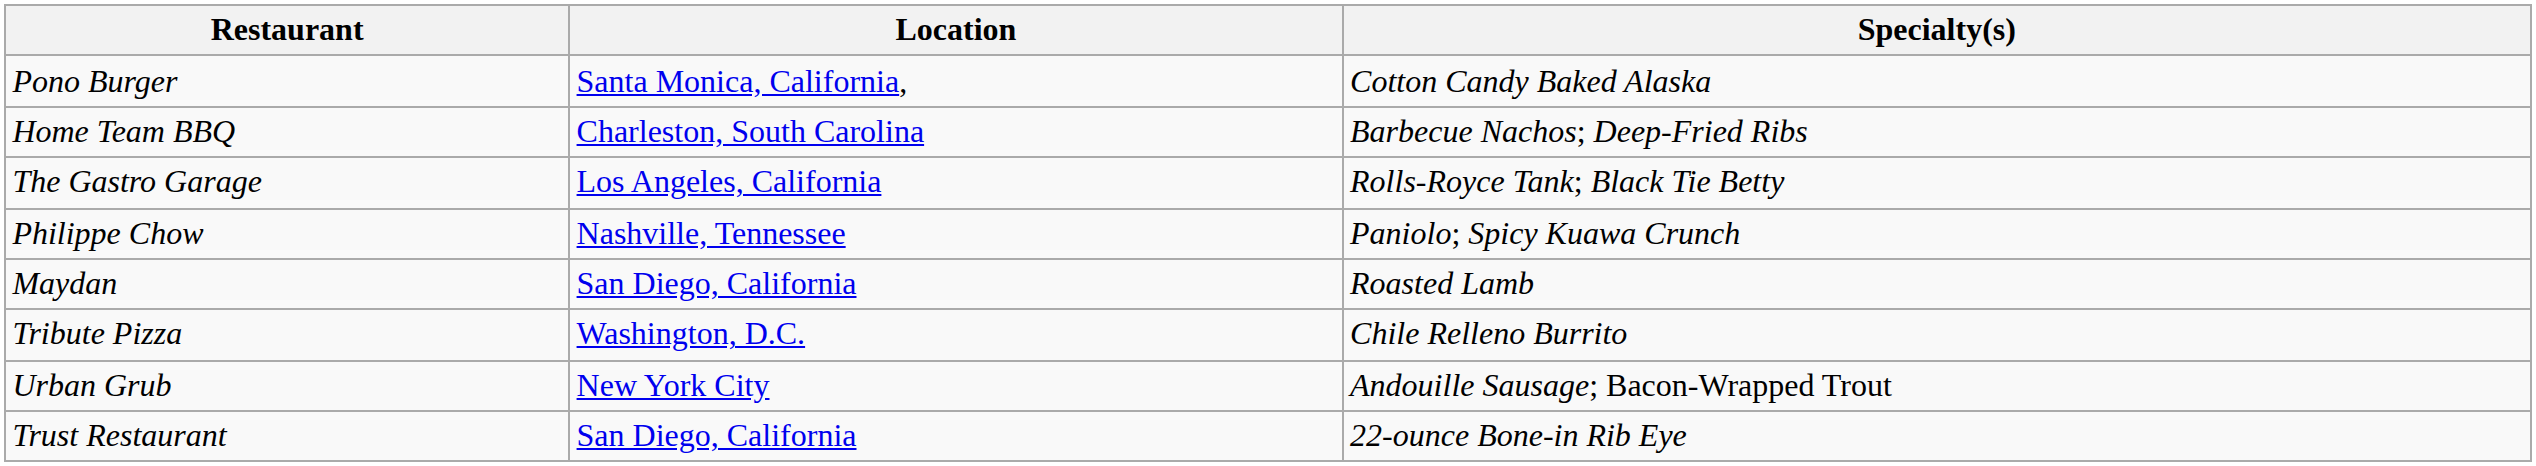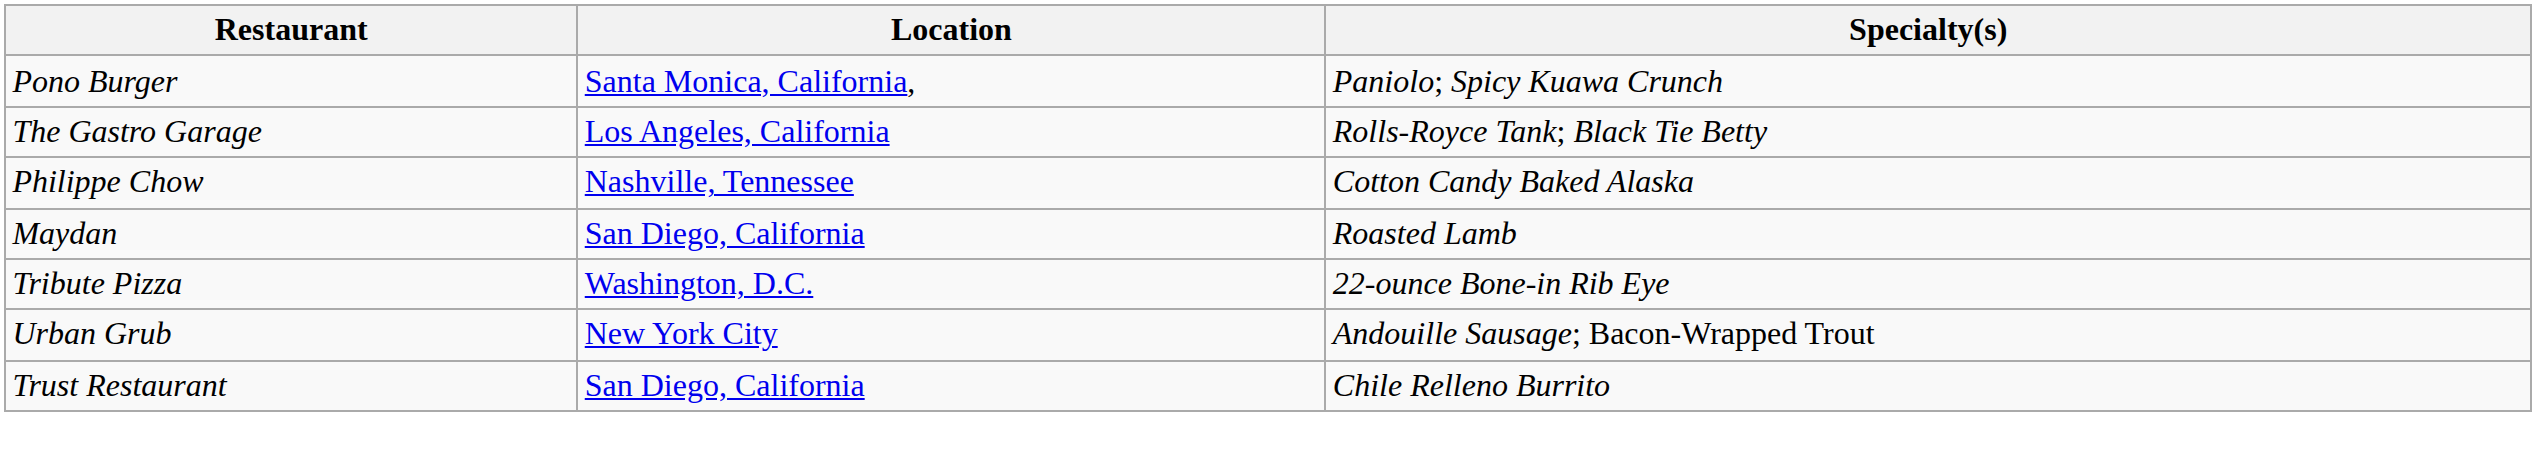Pono Burger | Specialty(s): Cotton Candy Baked Alaska -> Paniolo; Spicy Kuawa Crunch
- row: Home Team BBQ | Charleston, South Carolina | Barbecue Nachos; Deep-Fried Ribs
Philippe Chow | Specialty(s): Paniolo; Spicy Kuawa Crunch -> Cotton Candy Baked Alaska
Tribute Pizza | Specialty(s): Chile Relleno Burrito -> 22-ounce Bone-in Rib Eye
Trust Restaurant | Specialty(s): 22-ounce Bone-in Rib Eye -> Chile Relleno Burrito
